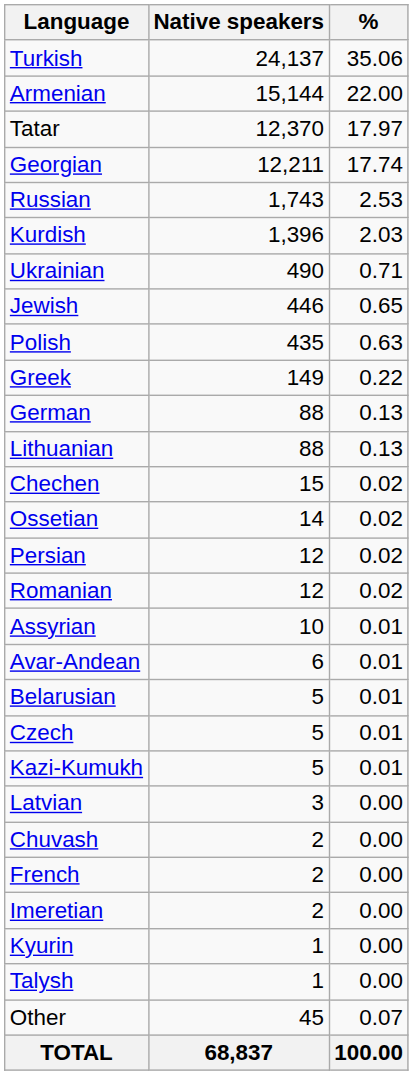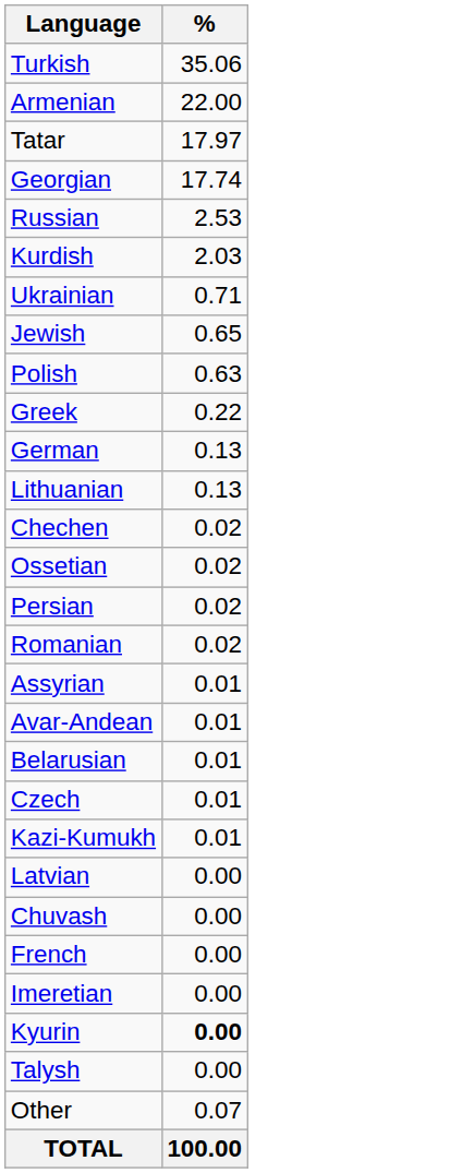- column: Native speakers | 24,137 | 15,144 | 12,370 | 12,211 | 1,743 | 1,396 | 490 | 446 | 435 | 149 | 88 | 88 | 15 | 14 | 12 | 12 | 10 | 6 | 5 | 5 | 5 | 3 | 2 | 2 | 2 | 1 | 1 | 45 | 68,837
Kyurin | %: normal -> bold
